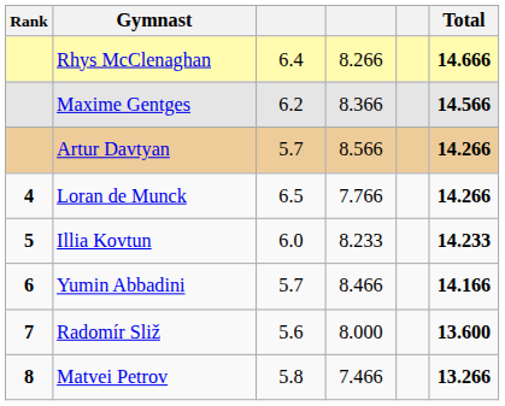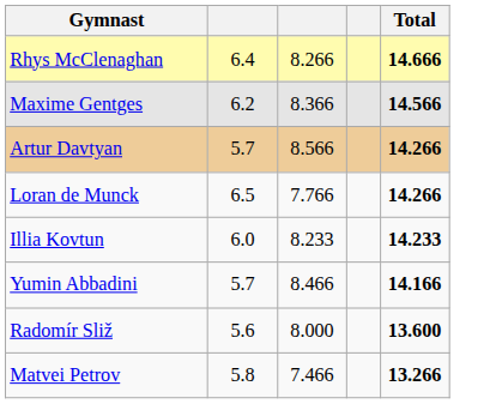- column: Rank | 4 | 5 | 6 | 7 | 8
